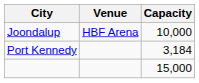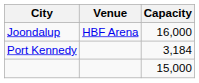Joondalup | Capacity: 10,000 -> 16,000
